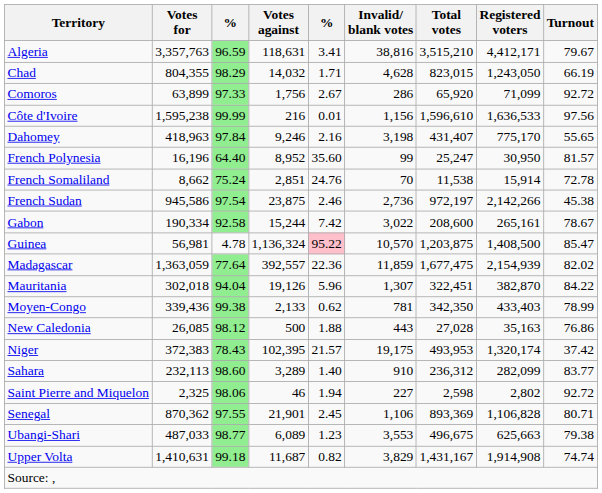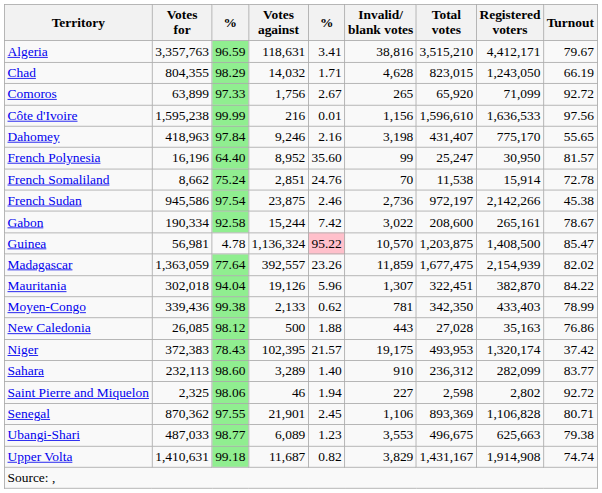Comoros | Invalid/ blank votes: 286 -> 265
Madagascar | column 5: 22.36 -> 23.26
